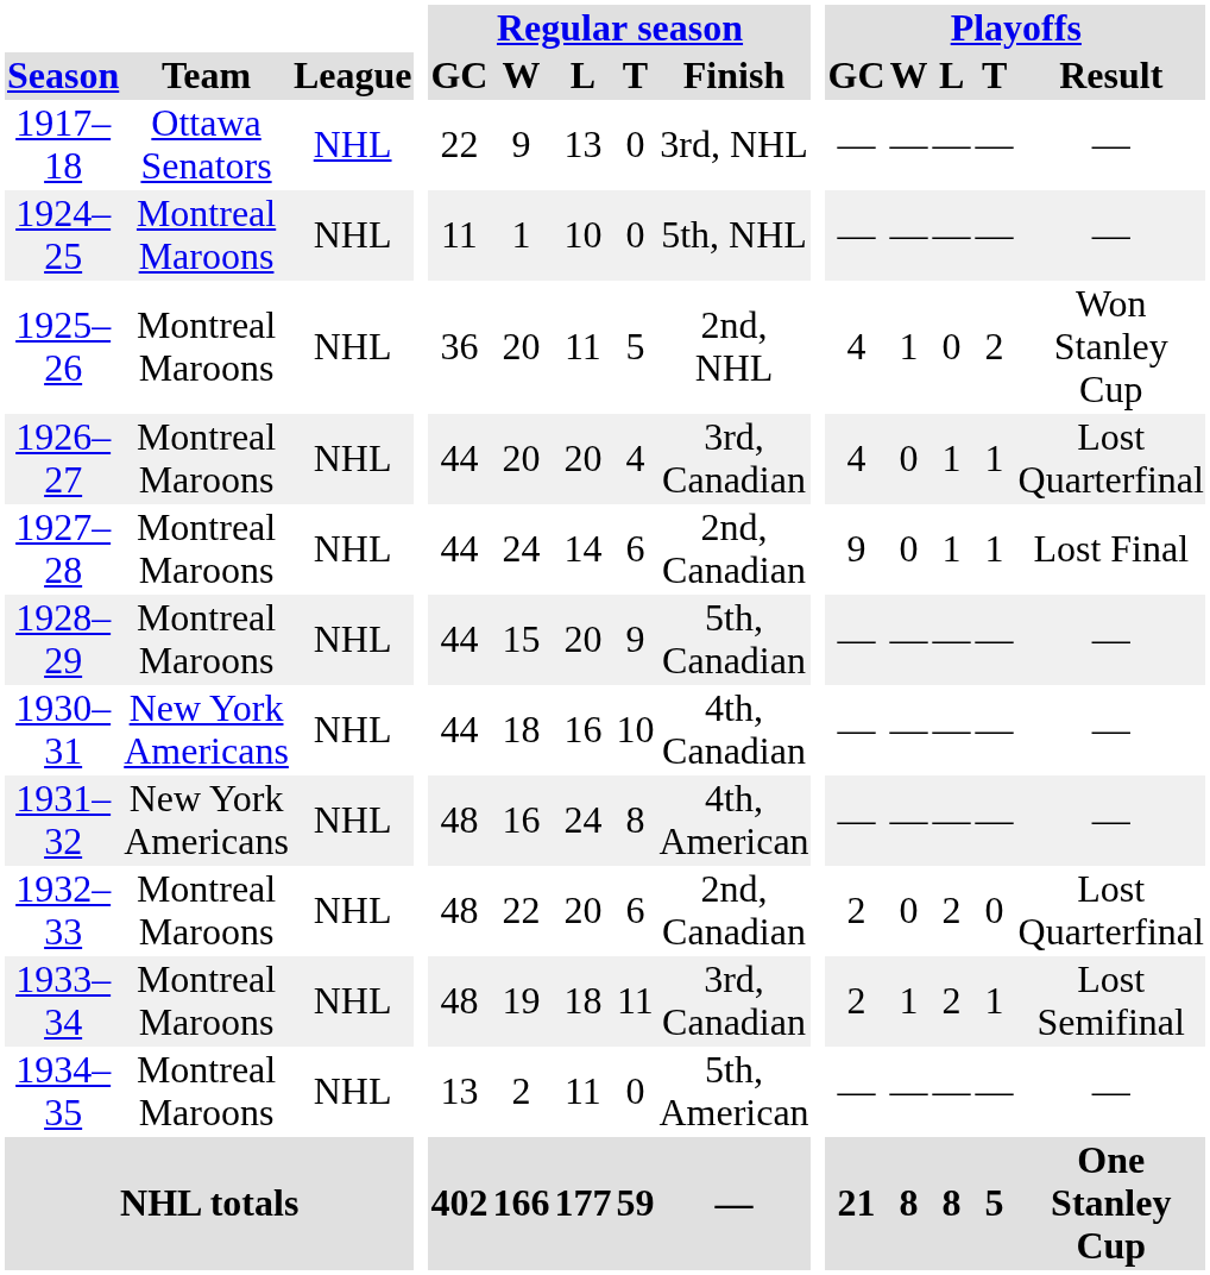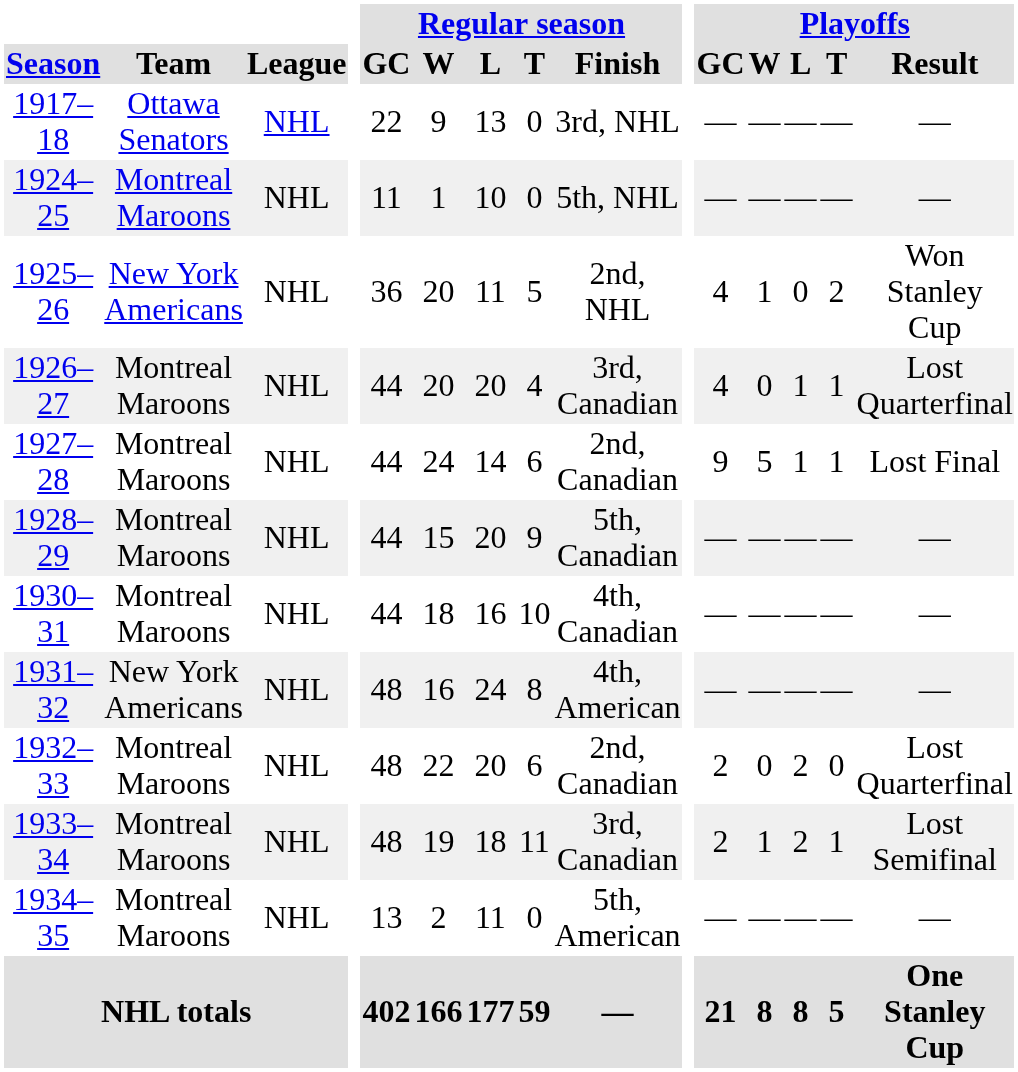1925–26 | Team: Montreal Maroons -> New York Americans
1927–28 | Playoffs / W: 0 -> 5
1930–31 | Team: New York Americans -> Montreal Maroons
